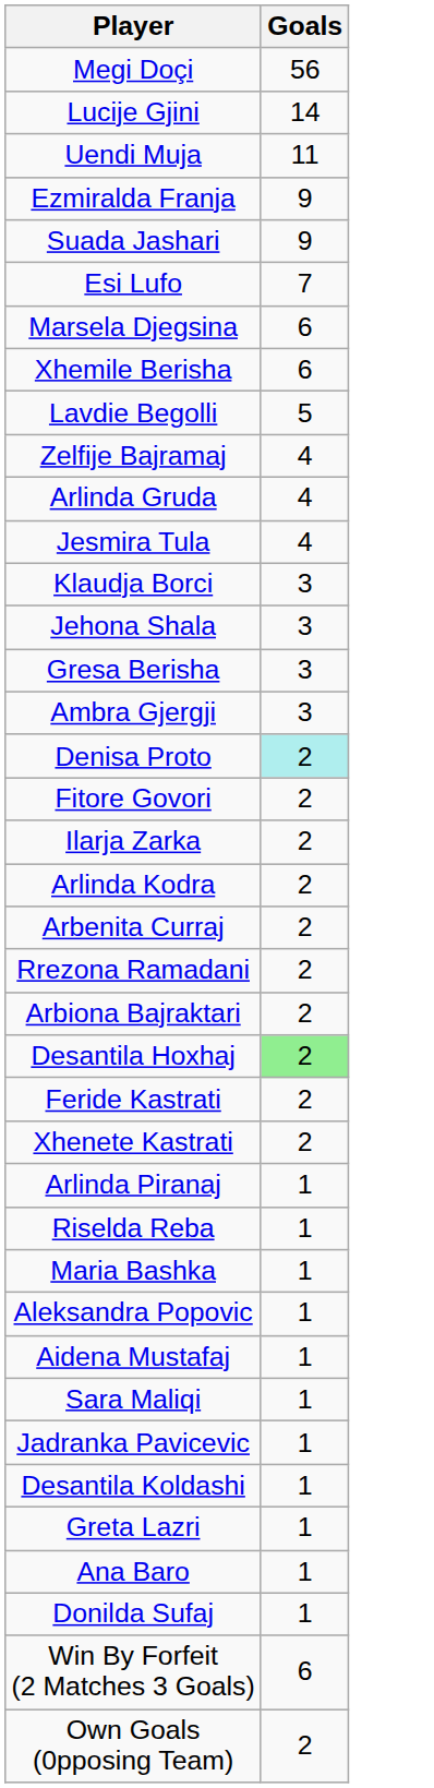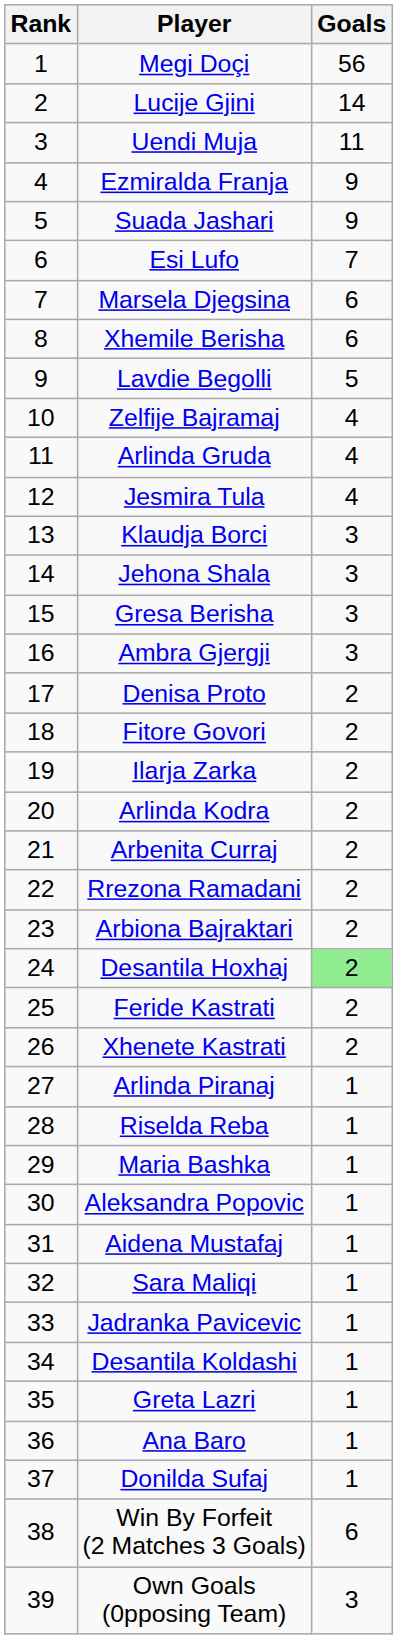+ column: Rank | 1 | 2 | 3 | 4 | 5 | 6 | 7 | 8 | 9 | 10 | 11 | 12 | 13 | 14 | 15 | 16 | 17 | 18 | 19 | 20 | 21 | 22 | 23 | 24 | 25 | 26 | 27 | 28 | 29 | 30 | 31 | 32 | 33 | 34 | 35 | 36 | 37 | 38 | 39
Denisa Proto | Goals: paleturquoise background -> no background
Own Goals (0pposing Team) | Goals: 2 -> 3
